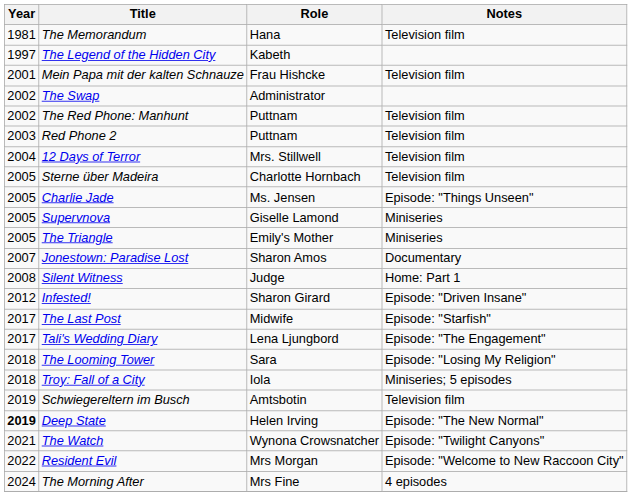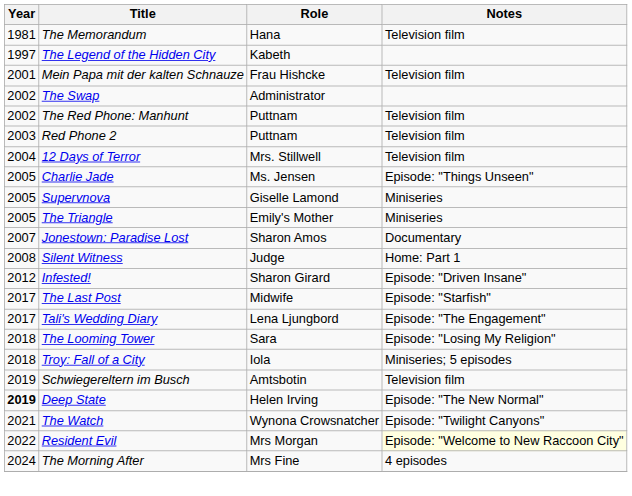- row: 2005 | Sterne über Madeira | Charlotte Hornbach | Television film
Resident Evil | Notes: no background -> lightyellow background
